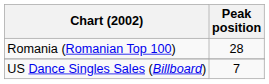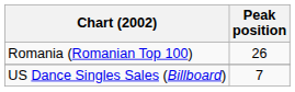Romania (Romanian Top 100) | Peak position: 28 -> 26
